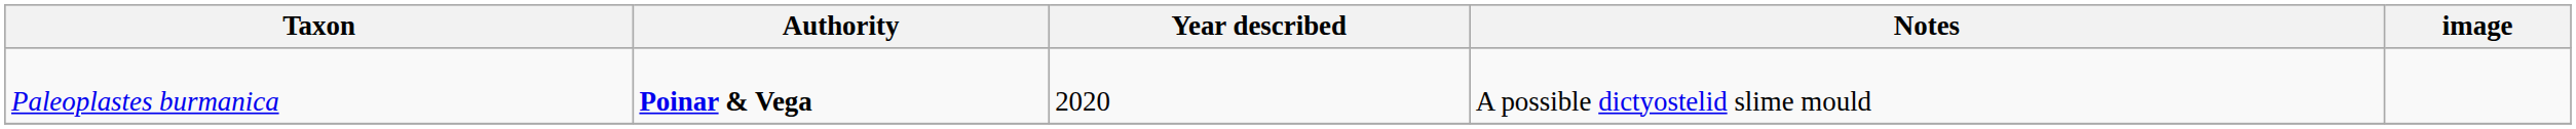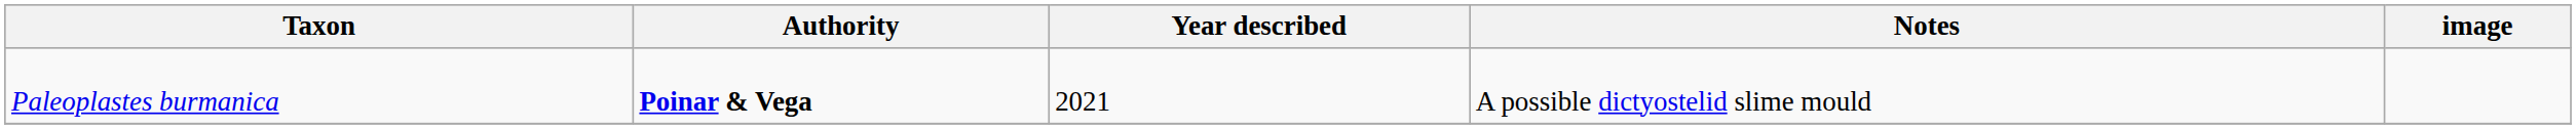Paleoplastes burmanica | Year described: 2020 -> 2021
